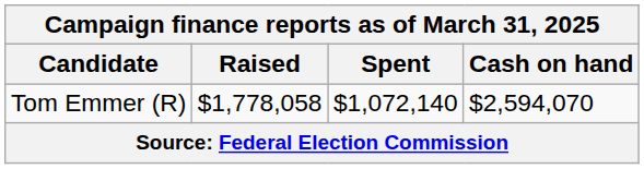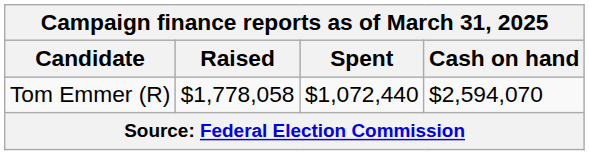Tom Emmer (R) | Spent: $1,072,140 -> $1,072,440
